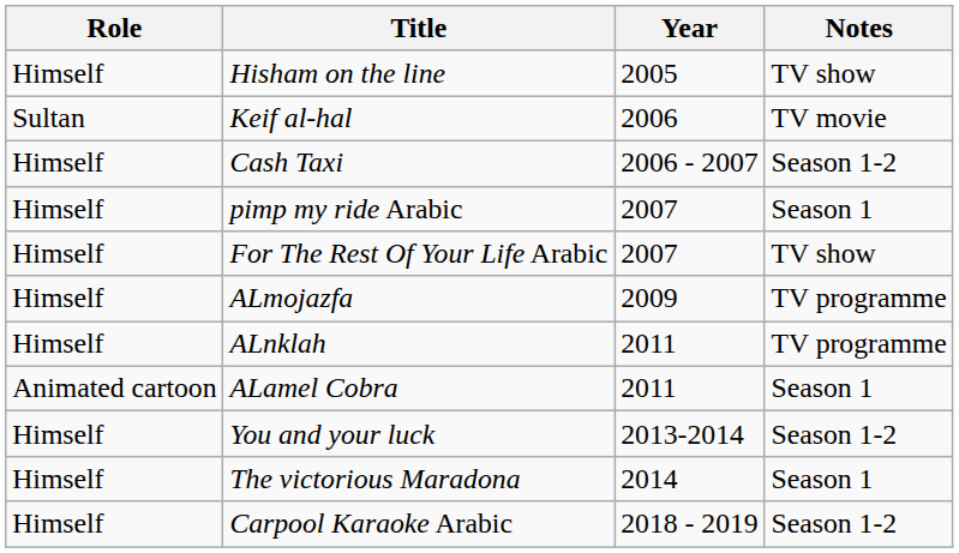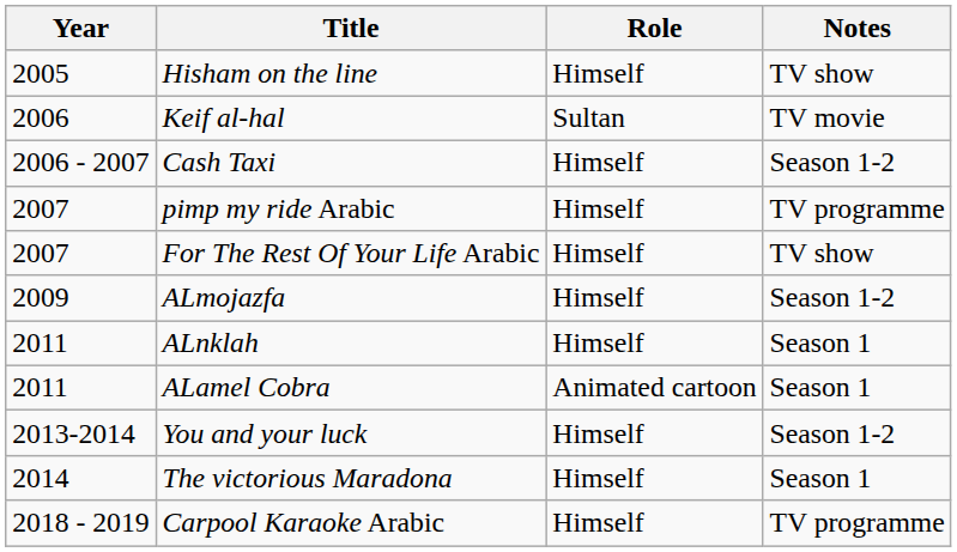columns swapped: Year <-> Role
pimp my ride Arabic | Notes: Season 1 -> TV programme
ALmojazfa | Notes: TV programme -> Season 1-2
ALnklah | Notes: TV programme -> Season 1
Carpool Karaoke Arabic | Notes: Season 1-2 -> TV programme
